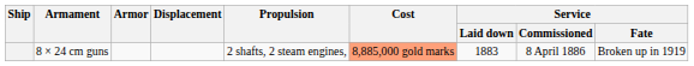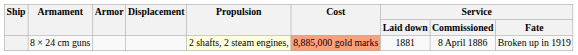8 × 24 cm guns | Propulsion: no background -> lightyellow background
8 × 24 cm guns | Service / Laid down: 1883 -> 1881
